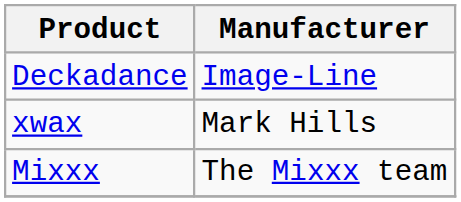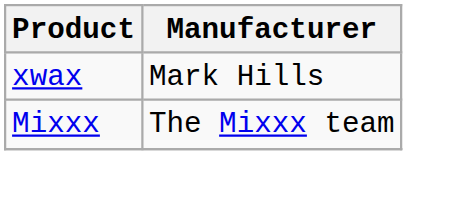- row: Deckadance | Image-Line
